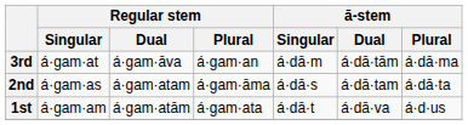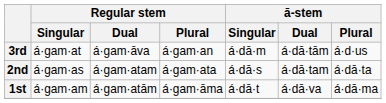3rd | ā-stem / Plural: á·dā·ma -> á·d·us
2nd | Regular stem / Plural: á·gam·āma -> á·gam·ata
1st | Regular stem / Plural: á·gam·ata -> á·gam·āma
1st | ā-stem / Plural: á·d·us -> á·dā·ma
